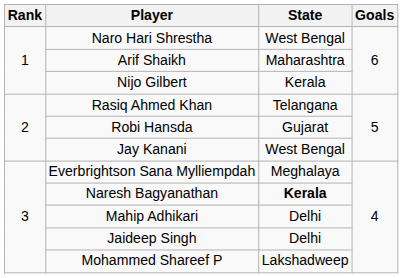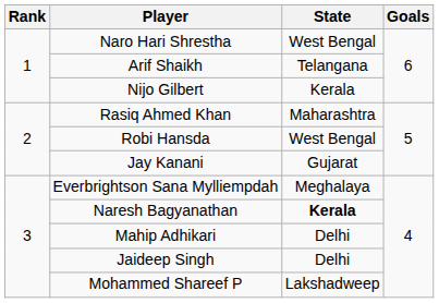Arif Shaikh | State: Maharashtra -> Telangana
Rasiq Ahmed Khan | State: Telangana -> Maharashtra
Robi Hansda | State: Gujarat -> West Bengal
Jay Kanani | State: West Bengal -> Gujarat
